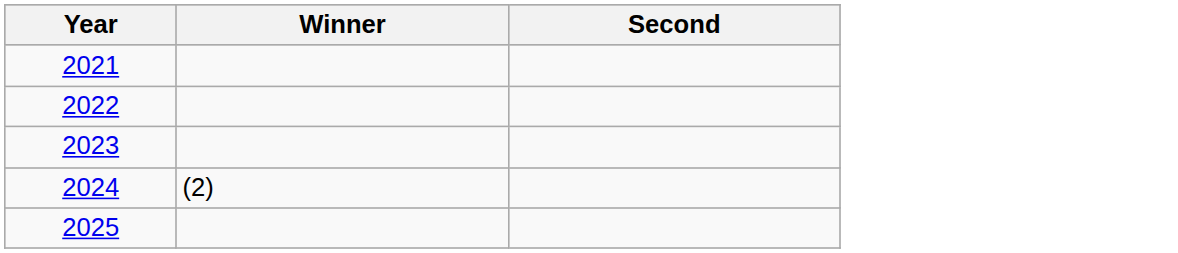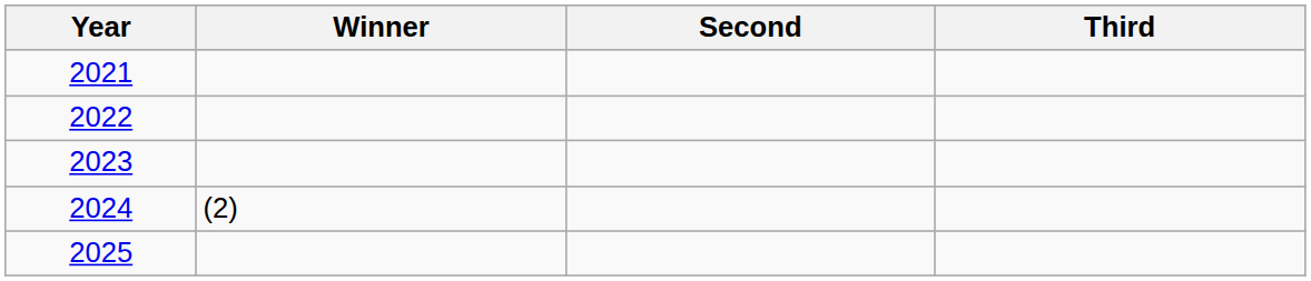+ column: Third
